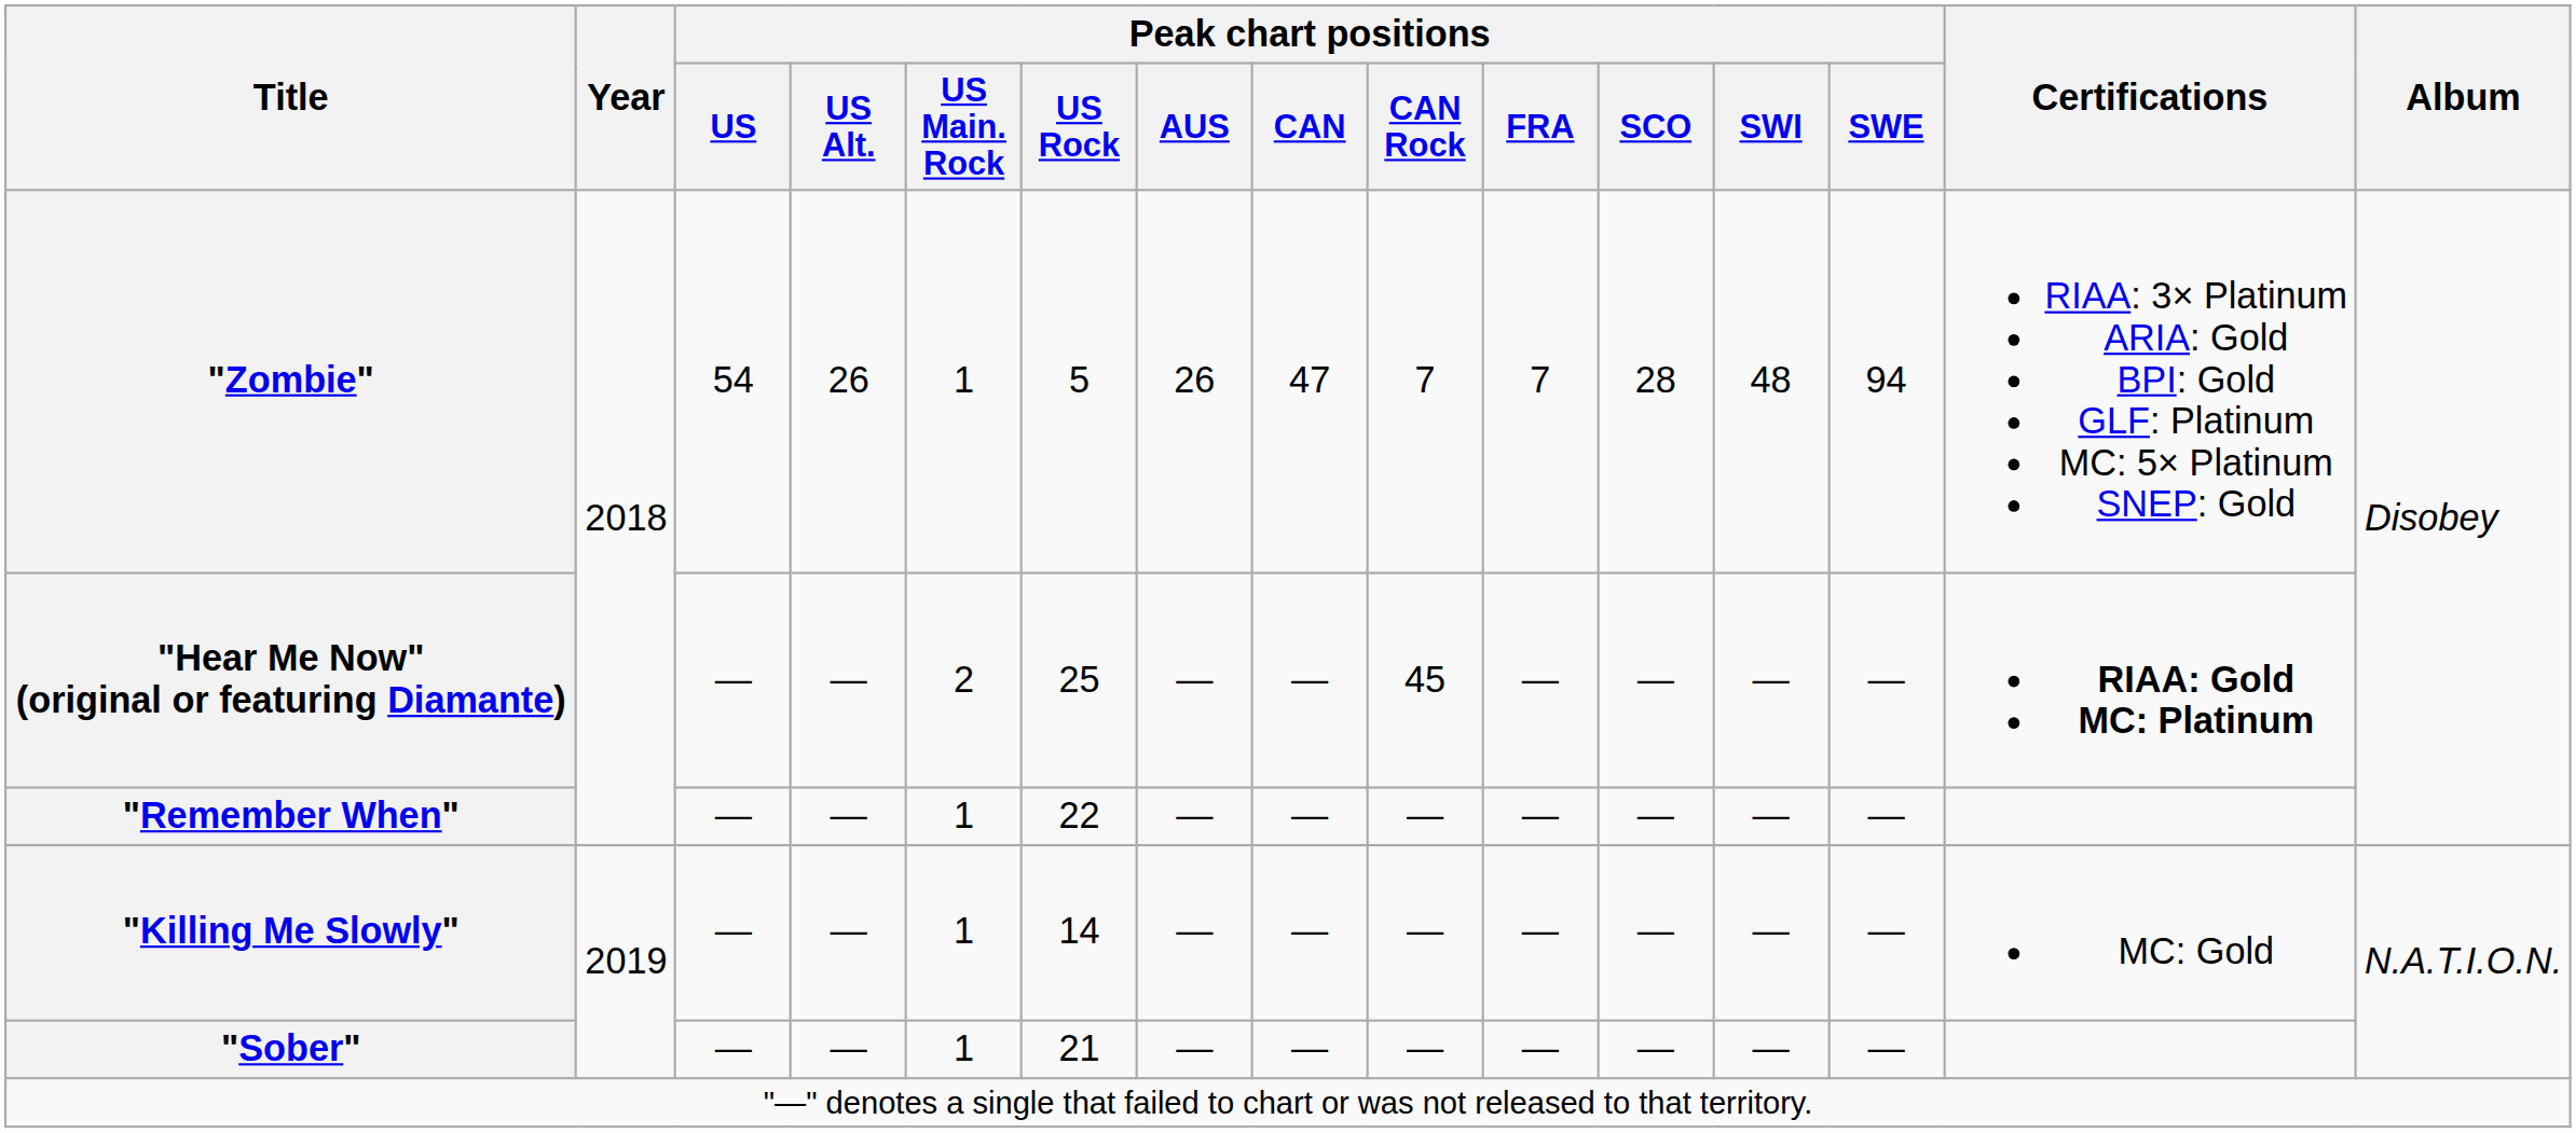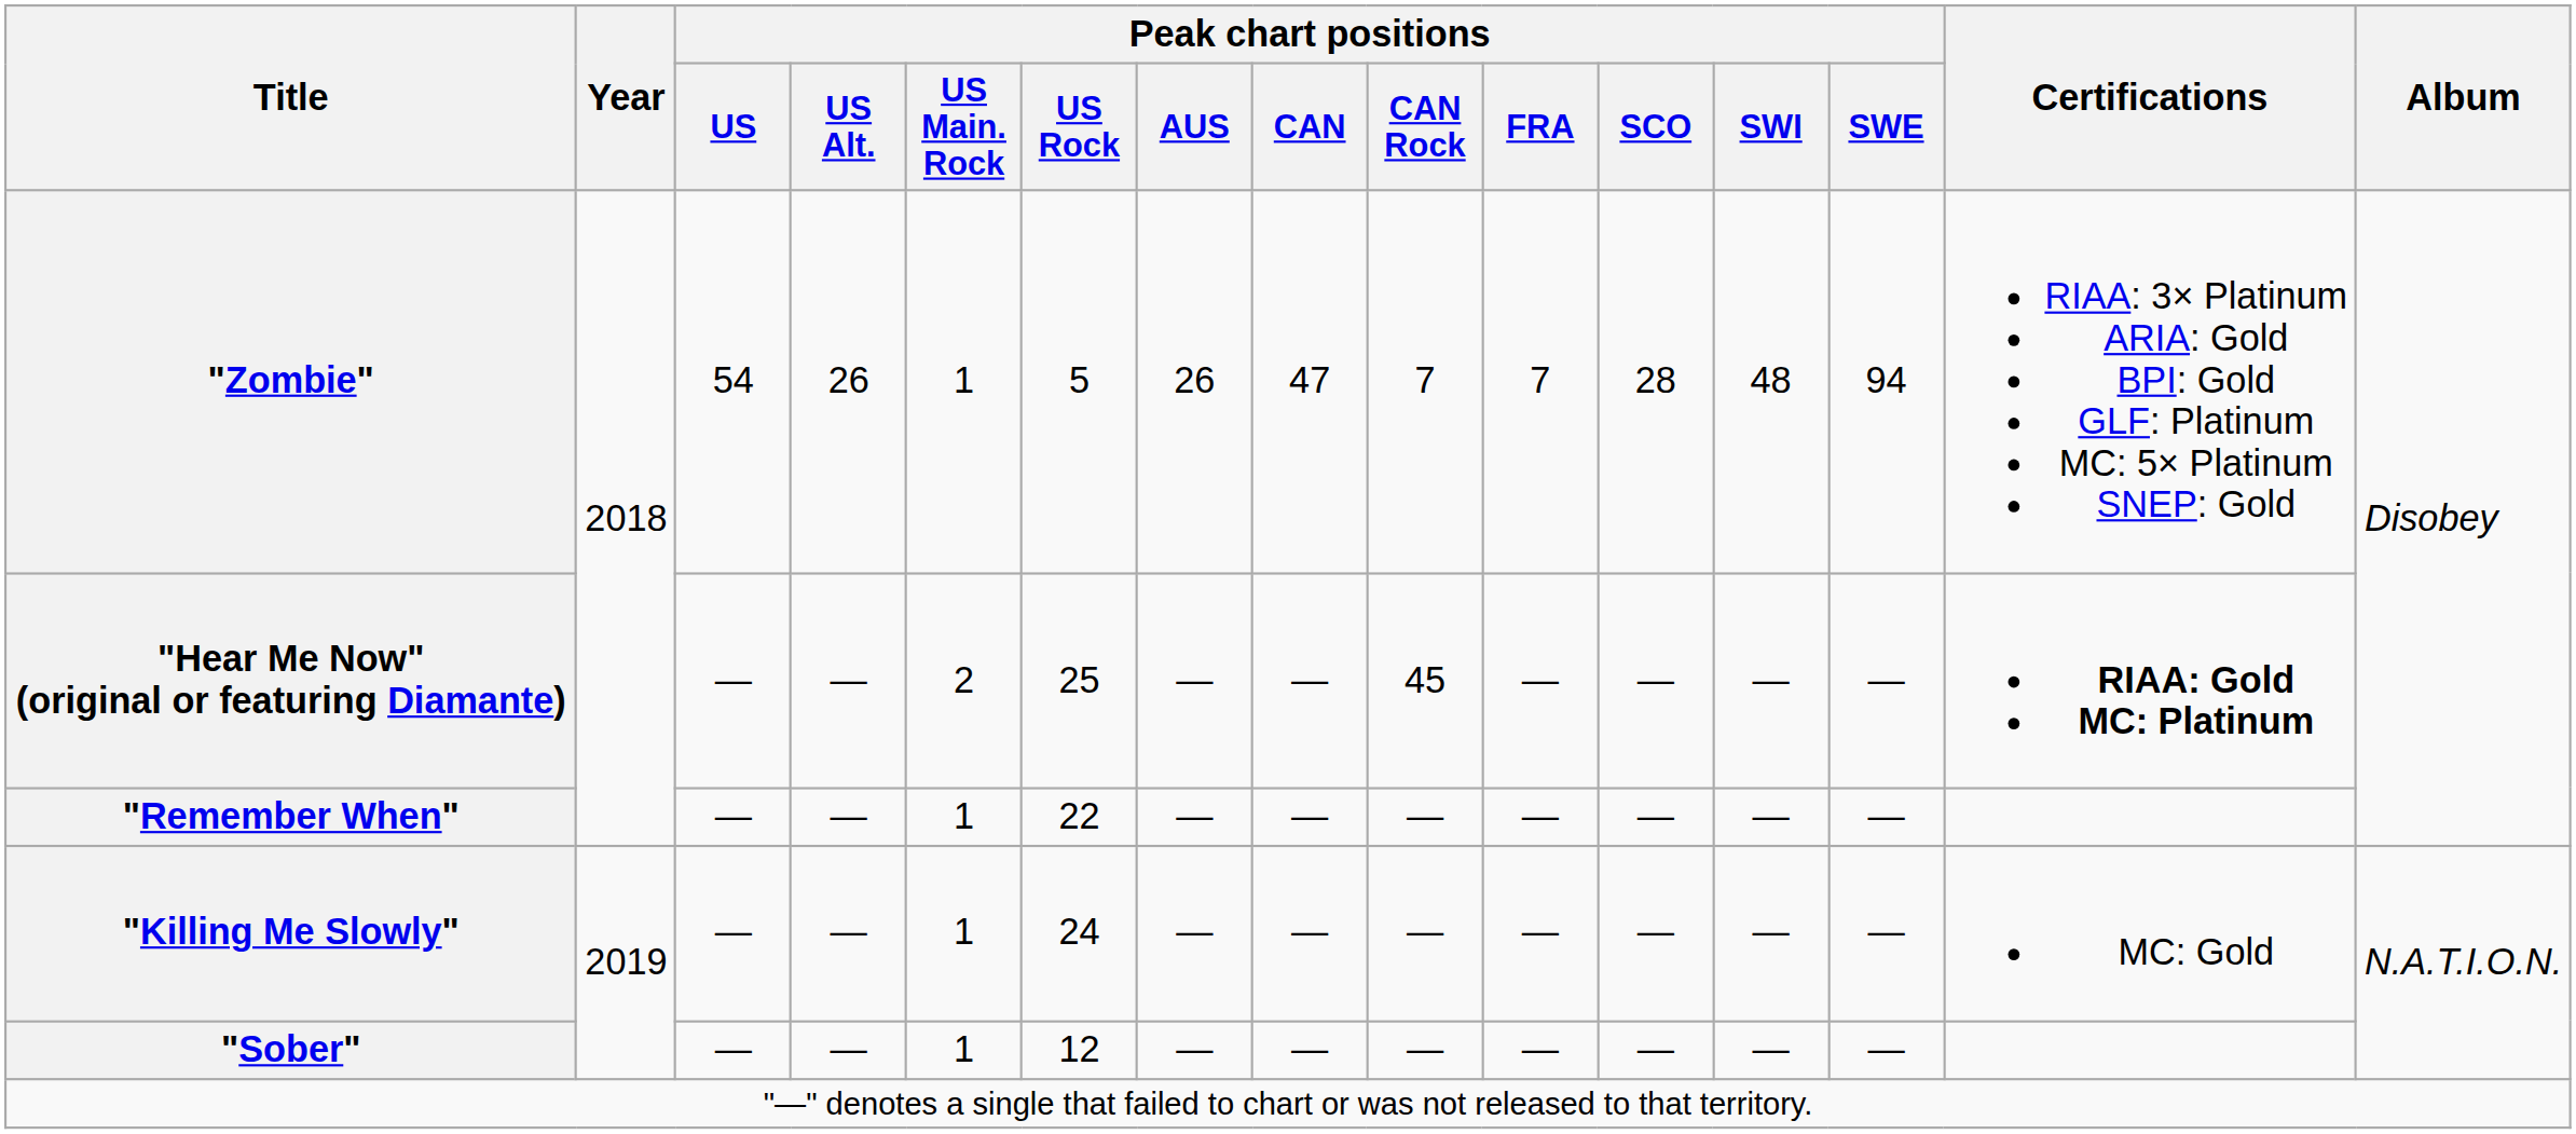"Killing Me Slowly" | Peak chart positions / US Rock: 14 -> 24
"Sober" | Peak chart positions / US Rock: 21 -> 12
